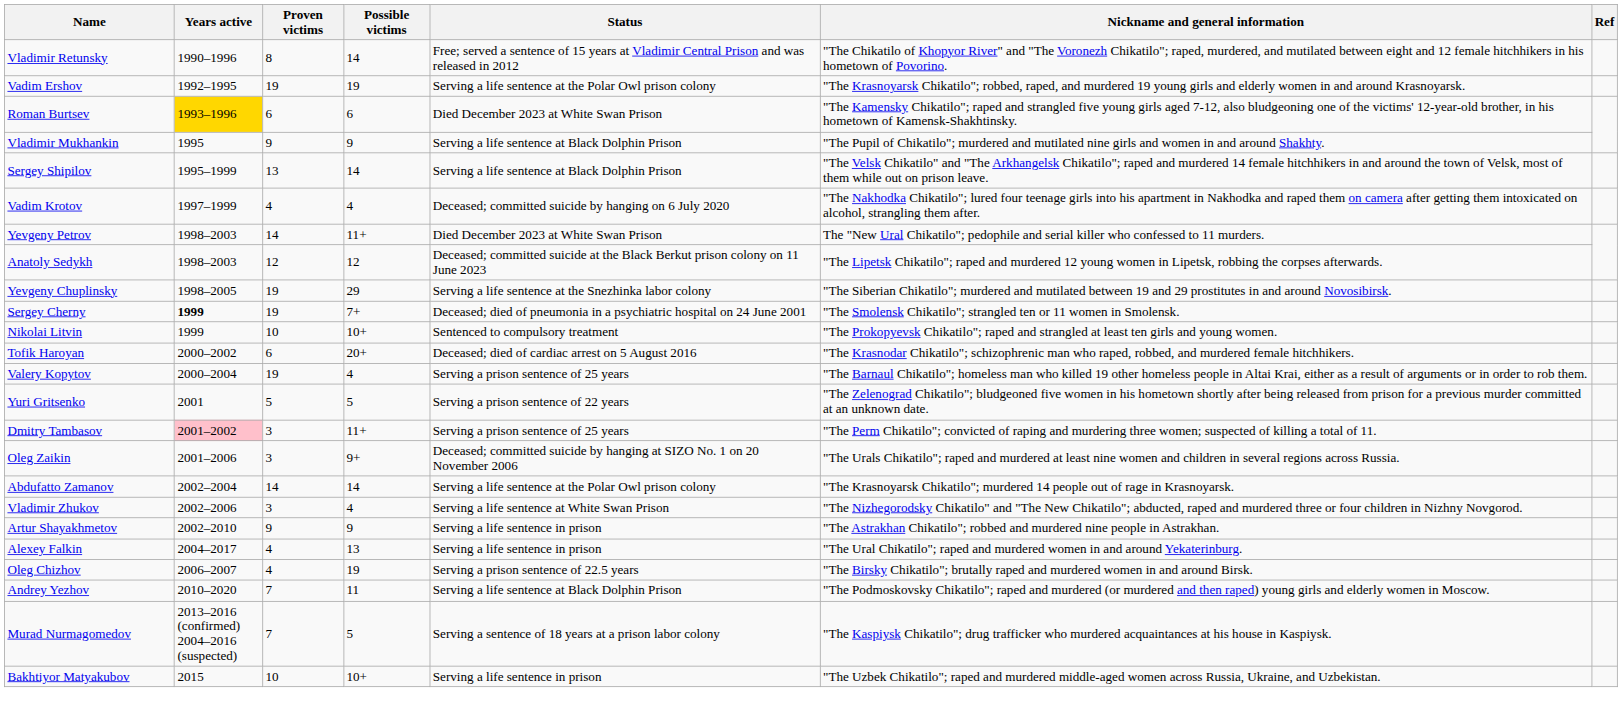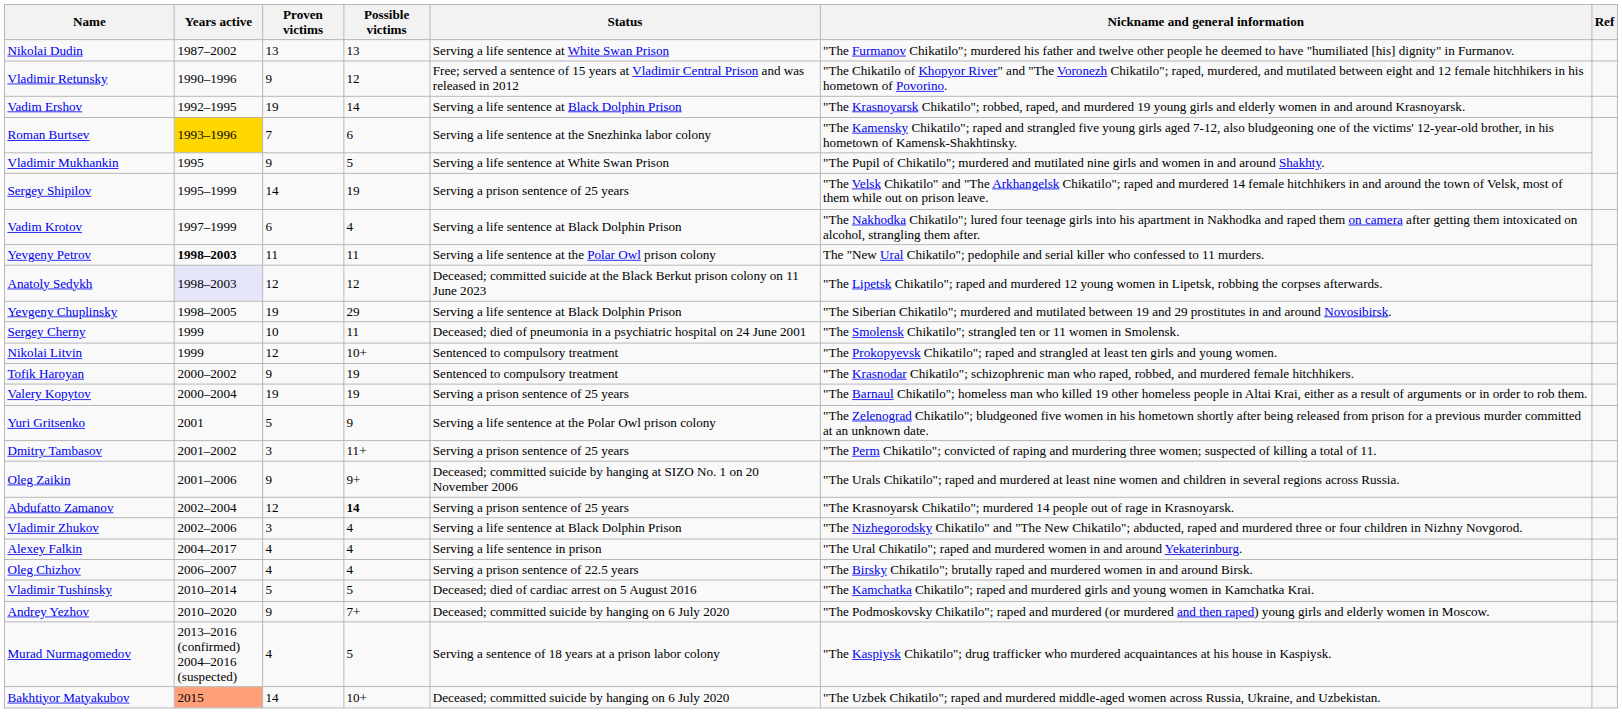+ row: Nikolai Dudin | 1987–2002 | 13 | 13 | Serving a life sentence at White Swan Prison | "The Furmanov Chikatilo"; murdered his father and twelve other people he deemed to have "humiliated [his] dignity" in Furmanov.
Vladimir Retunsky | Proven victims: 8 -> 9
Vladimir Retunsky | Possible victims: 14 -> 12
Vadim Ershov | Possible victims: 19 -> 14
Vadim Ershov | Status: Serving a life sentence at the Polar Owl prison colony -> Serving a life sentence at Black Dolphin Prison
Roman Burtsev | Proven victims: 6 -> 7
Roman Burtsev | Status: Died December 2023 at White Swan Prison -> Serving a life sentence at the Snezhinka labor colony
Vladimir Mukhankin | Possible victims: 9 -> 5
Vladimir Mukhankin | Status: Serving a life sentence at Black Dolphin Prison -> Serving a life sentence at White Swan Prison
Sergey Shipilov | Proven victims: 13 -> 14
Sergey Shipilov | Possible victims: 14 -> 19
Sergey Shipilov | Status: Serving a life sentence at Black Dolphin Prison -> Serving a prison sentence of 25 years
Vadim Krotov | Proven victims: 4 -> 6
Vadim Krotov | Status: Deceased; committed suicide by hanging on 6 July 2020 -> Serving a life sentence at Black Dolphin Prison
Yevgeny Petrov | Years active: normal -> bold
Yevgeny Petrov | Proven victims: 14 -> 11
Yevgeny Petrov | Possible victims: 11+ -> 11
Yevgeny Petrov | Status: Died December 2023 at White Swan Prison -> Serving a life sentence at the Polar Owl prison colony
Anatoly Sedykh | Years active: no background -> lavender background
Yevgeny Chuplinsky | Status: Serving a life sentence at the Snezhinka labor colony -> Serving a life sentence at Black Dolphin Prison
Sergey Cherny | Years active: bold -> normal
Sergey Cherny | Proven victims: 19 -> 10
Sergey Cherny | Possible victims: 7+ -> 11
Nikolai Litvin | Proven victims: 10 -> 12
Tofik Haroyan | Proven victims: 6 -> 9
Tofik Haroyan | Possible victims: 20+ -> 19
Tofik Haroyan | Status: Deceased; died of cardiac arrest on 5 August 2016 -> Sentenced to compulsory treatment
Valery Kopytov | Possible victims: 4 -> 19
Yuri Gritsenko | Possible victims: 5 -> 9
Yuri Gritsenko | Status: Serving a prison sentence of 22 years -> Serving a life sentence at the Polar Owl prison colony
Dmitry Tambasov | Years active: pink background -> no background
Oleg Zaikin | Proven victims: 3 -> 9
Abdufatto Zamanov | Proven victims: 14 -> 12
Abdufatto Zamanov | Possible victims: normal -> bold
Abdufatto Zamanov | Status: Serving a life sentence at the Polar Owl prison colony -> Serving a prison sentence of 25 years
Vladimir Zhukov | Status: Serving a life sentence at White Swan Prison -> Serving a life sentence at Black Dolphin Prison
- row: Artur Shayakhmetov | 2002–2010 | 9 | 9 | Serving a life sentence in prison | "The Astrakhan Chikatilo"; robbed and murdered nine people in Astrakhan.
Alexey Falkin | Possible victims: 13 -> 4
Oleg Chizhov | Possible victims: 19 -> 4
+ row: Vladimir Tushinsky | 2010–2014 | 5 | 5 | Deceased; died of cardiac arrest on 5 August 2016 | "The Kamchatka Chikatilo"; raped and murdered girls and young women in Kamchatka Krai.
Andrey Yezhov | Proven victims: 7 -> 9
Andrey Yezhov | Possible victims: 11 -> 7+
Andrey Yezhov | Status: Serving a life sentence at Black Dolphin Prison -> Deceased; committed suicide by hanging on 6 July 2020
Murad Nurmagomedov | Proven victims: 7 -> 4
Bakhtiyor Matyakubov | Years active: no background -> lightsalmon background
Bakhtiyor Matyakubov | Proven victims: 10 -> 14
Bakhtiyor Matyakubov | Status: Serving a life sentence in prison -> Deceased; committed suicide by hanging on 6 July 2020
